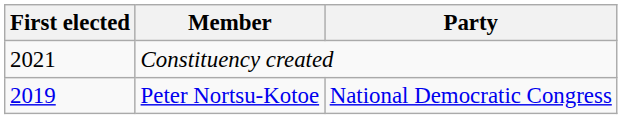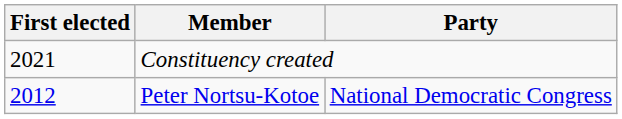Peter Nortsu-Kotoe | First elected: 2019 -> 2012
